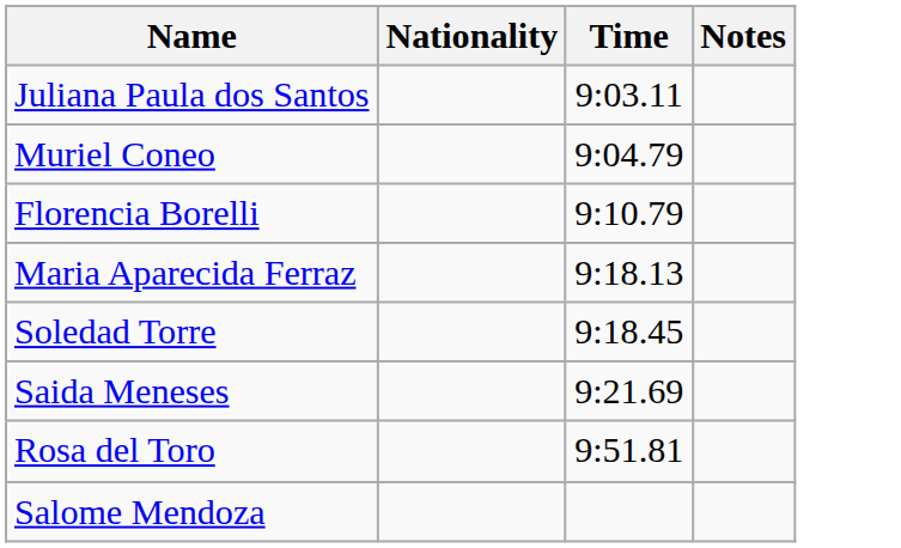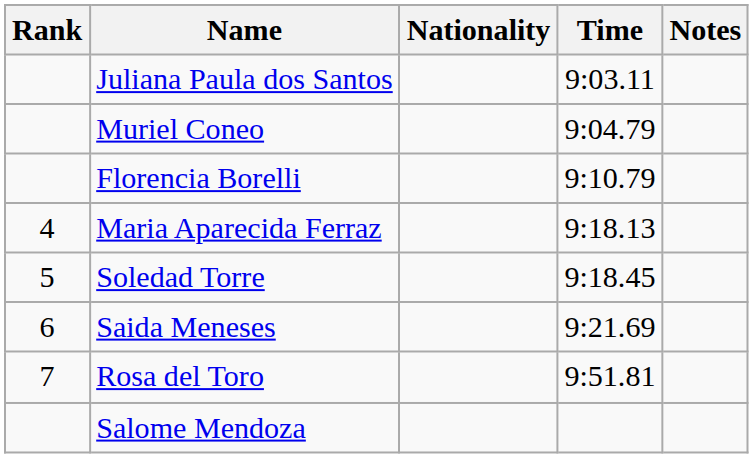+ column: Rank | 4 | 5 | 6 | 7
